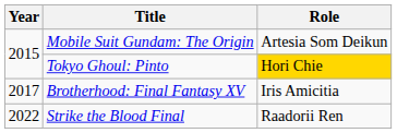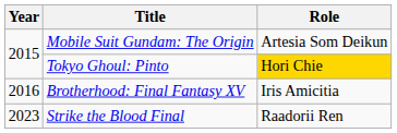Brotherhood: Final Fantasy XV | Year: 2017 -> 2016
Strike the Blood Final | Year: 2022 -> 2023
